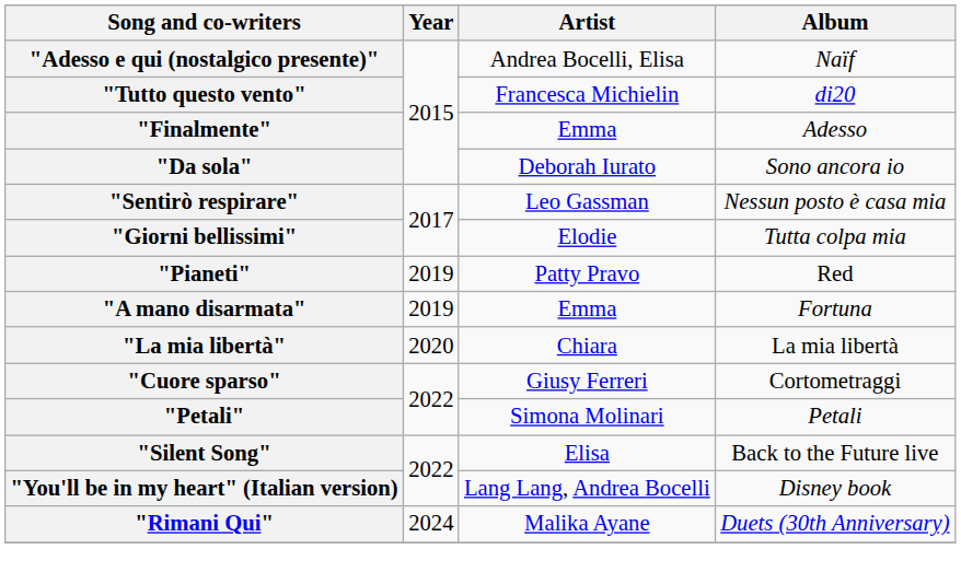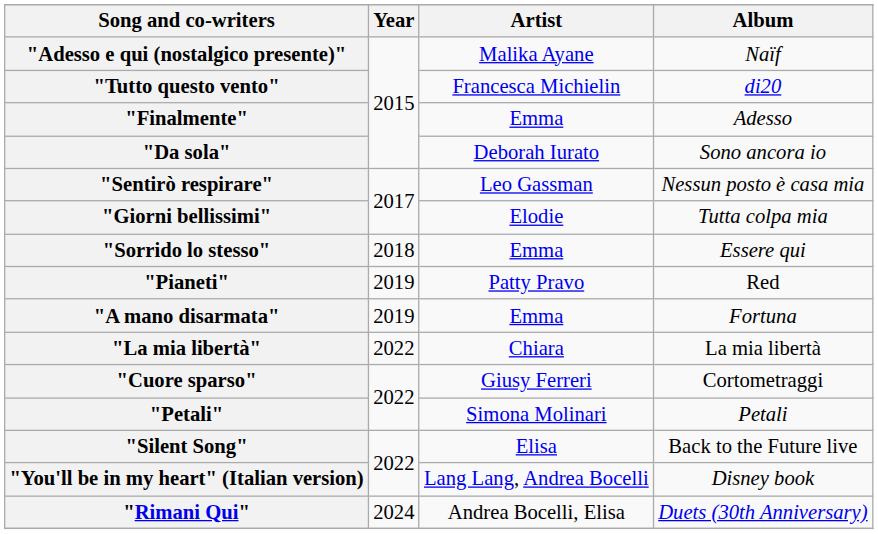"Adesso e qui (nostalgico presente)" | Artist: Andrea Bocelli, Elisa -> Malika Ayane
+ row: "Sorrido lo stesso" | 2018 | Emma | Essere qui
"La mia libertà" | Year: 2020 -> 2022
"Rimani Qui" | Artist: Malika Ayane -> Andrea Bocelli, Elisa
